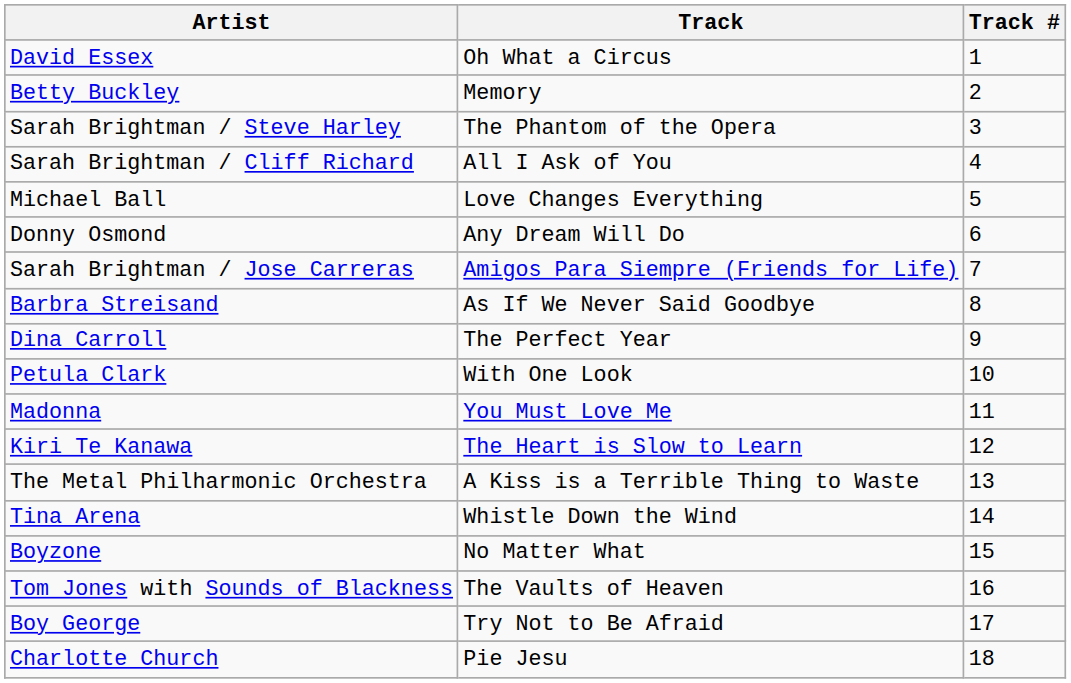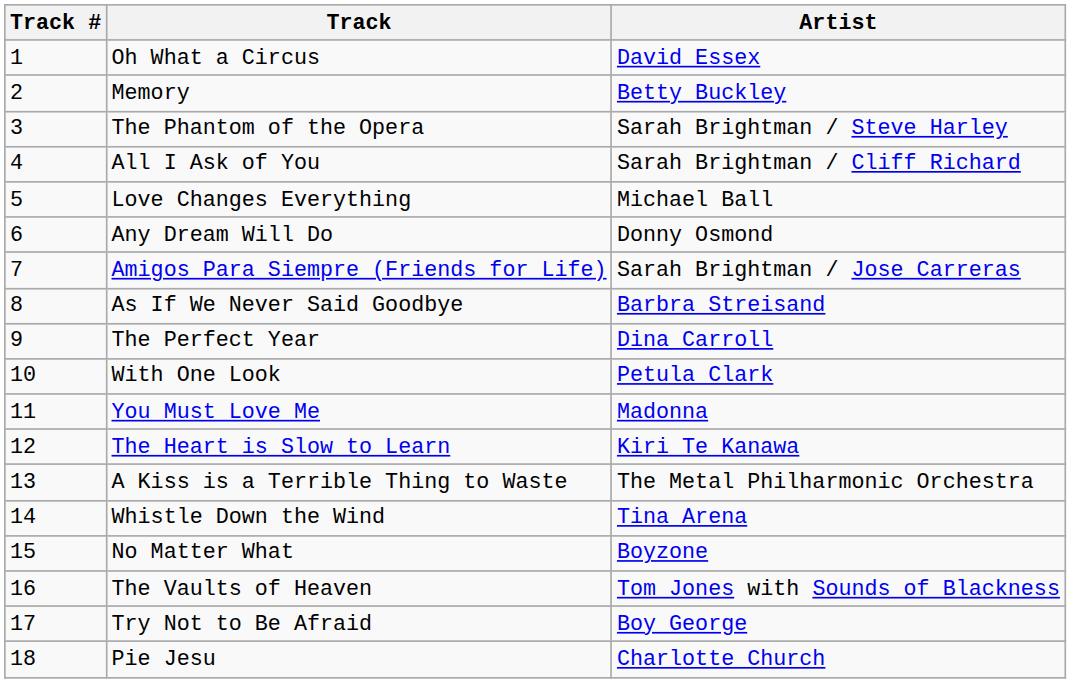columns swapped: Track # <-> Artist
